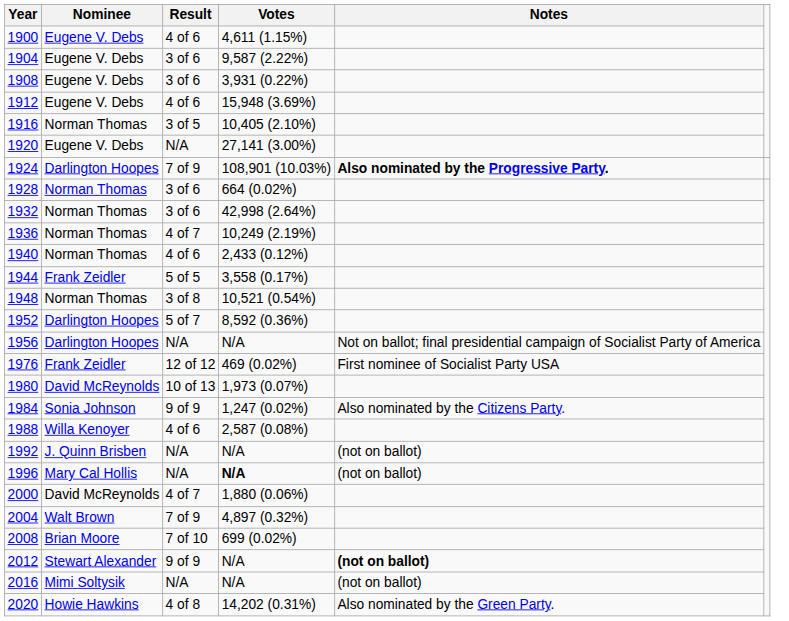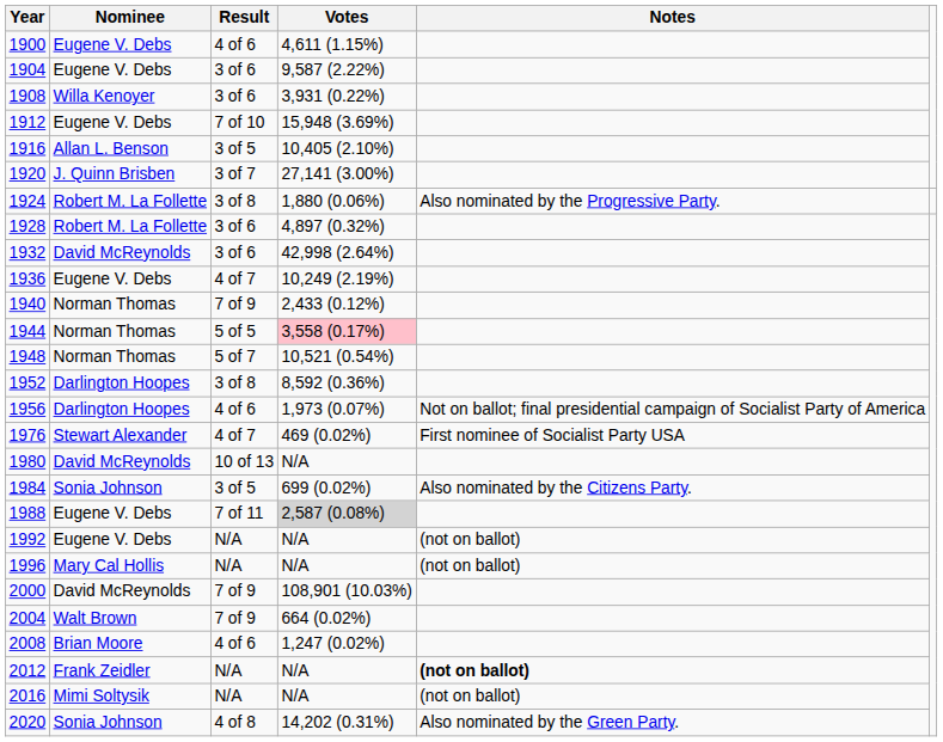1908 | Nominee: Eugene V. Debs -> Willa Kenoyer
1912 | Result: 4 of 6 -> 7 of 10
1916 | Nominee: Norman Thomas -> Allan L. Benson
1920 | Nominee: Eugene V. Debs -> J. Quinn Brisben
1920 | Result: N/A -> 3 of 7
1924 | Nominee: Darlington Hoopes -> Robert M. La Follette
1924 | Result: 7 of 9 -> 3 of 8
1924 | Votes: 108,901 (10.03%) -> 1,880 (0.06%)
1924 | Notes: bold -> normal
1928 | Nominee: Norman Thomas -> Robert M. La Follette
1928 | Votes: 664 (0.02%) -> 4,897 (0.32%)
1932 | Nominee: Norman Thomas -> David McReynolds
1936 | Nominee: Norman Thomas -> Eugene V. Debs
1940 | Result: 4 of 6 -> 7 of 9
1944 | Nominee: Frank Zeidler -> Norman Thomas
1944 | Votes: no background -> pink background
1948 | Result: 3 of 8 -> 5 of 7
1952 | Result: 5 of 7 -> 3 of 8
1956 | Result: N/A -> 4 of 6
1956 | Votes: N/A -> 1,973 (0.07%)
1976 | Nominee: Frank Zeidler -> Stewart Alexander
1976 | Result: 12 of 12 -> 4 of 7
1980 | Votes: 1,973 (0.07%) -> N/A
1984 | Result: 9 of 9 -> 3 of 5
1984 | Votes: 1,247 (0.02%) -> 699 (0.02%)
1988 | Nominee: Willa Kenoyer -> Eugene V. Debs
1988 | Result: 4 of 6 -> 7 of 11
1988 | Votes: no background -> lightgrey background
1992 | Nominee: J. Quinn Brisben -> Eugene V. Debs
1996 | Votes: bold -> normal
2000 | Result: 4 of 7 -> 7 of 9
2000 | Votes: 1,880 (0.06%) -> 108,901 (10.03%)
2004 | Votes: 4,897 (0.32%) -> 664 (0.02%)
2008 | Result: 7 of 10 -> 4 of 6
2008 | Votes: 699 (0.02%) -> 1,247 (0.02%)
2012 | Nominee: Stewart Alexander -> Frank Zeidler
2012 | Result: 9 of 9 -> N/A
2020 | Nominee: Howie Hawkins -> Sonia Johnson
